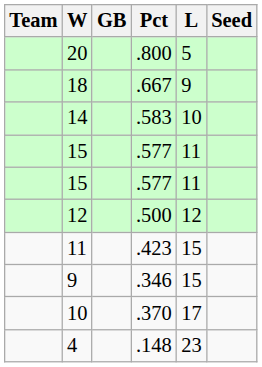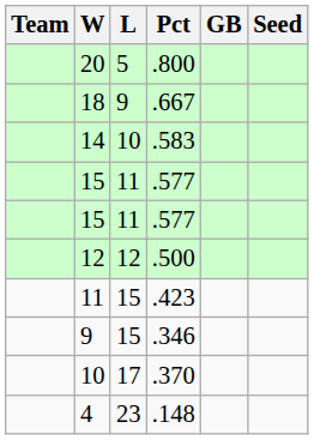columns swapped: L <-> GB
